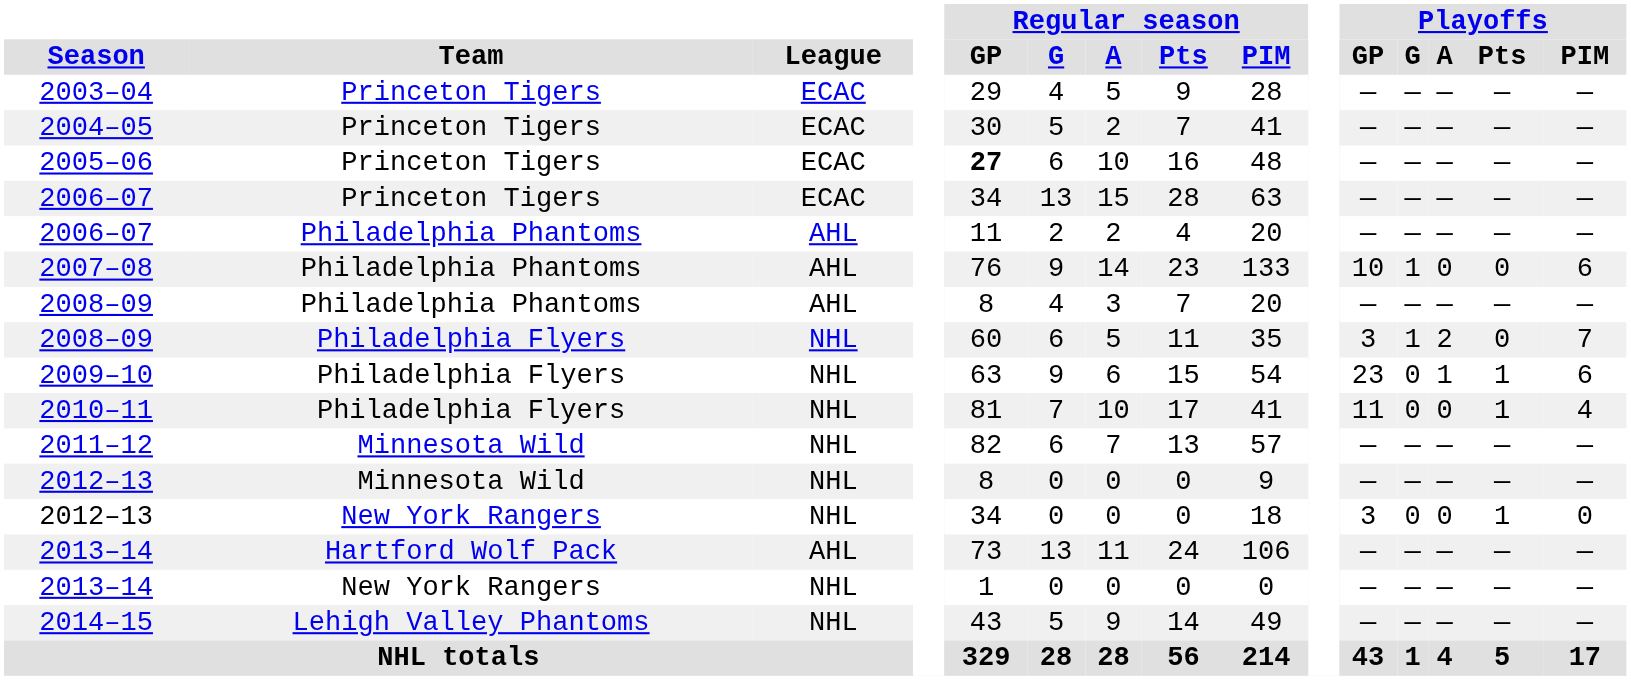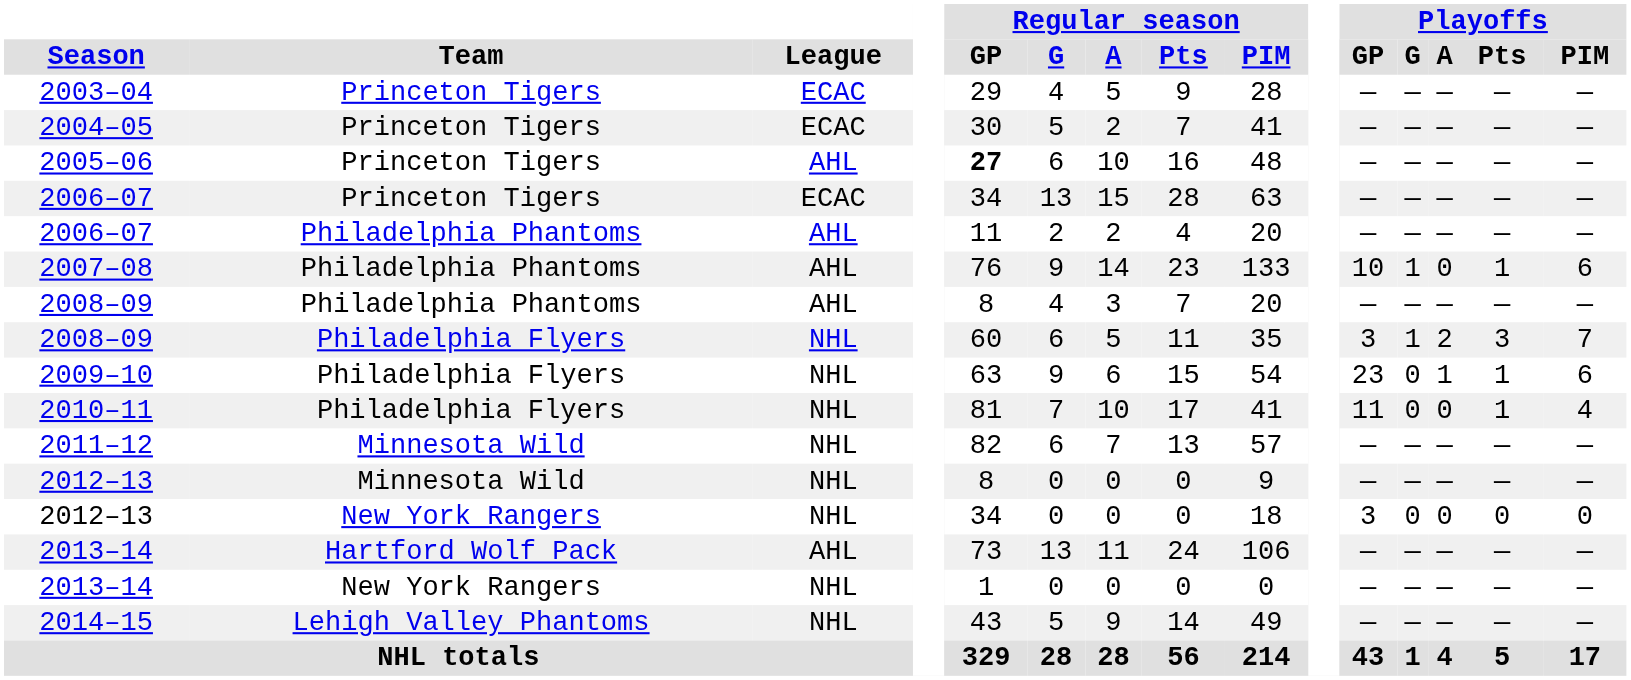2005–06 | League: ECAC -> AHL
2007–08 | Playoffs / Pts: 0 -> 1
2008–09 / Philadelphia Flyers | Playoffs / Pts: 0 -> 3
2012–13 / New York Rangers | Playoffs / Pts: 1 -> 0
